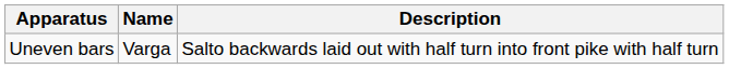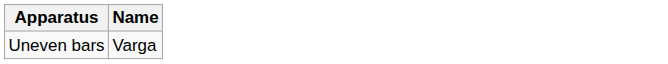- column: Description | Salto backwards laid out with half turn into front pike with half turn
